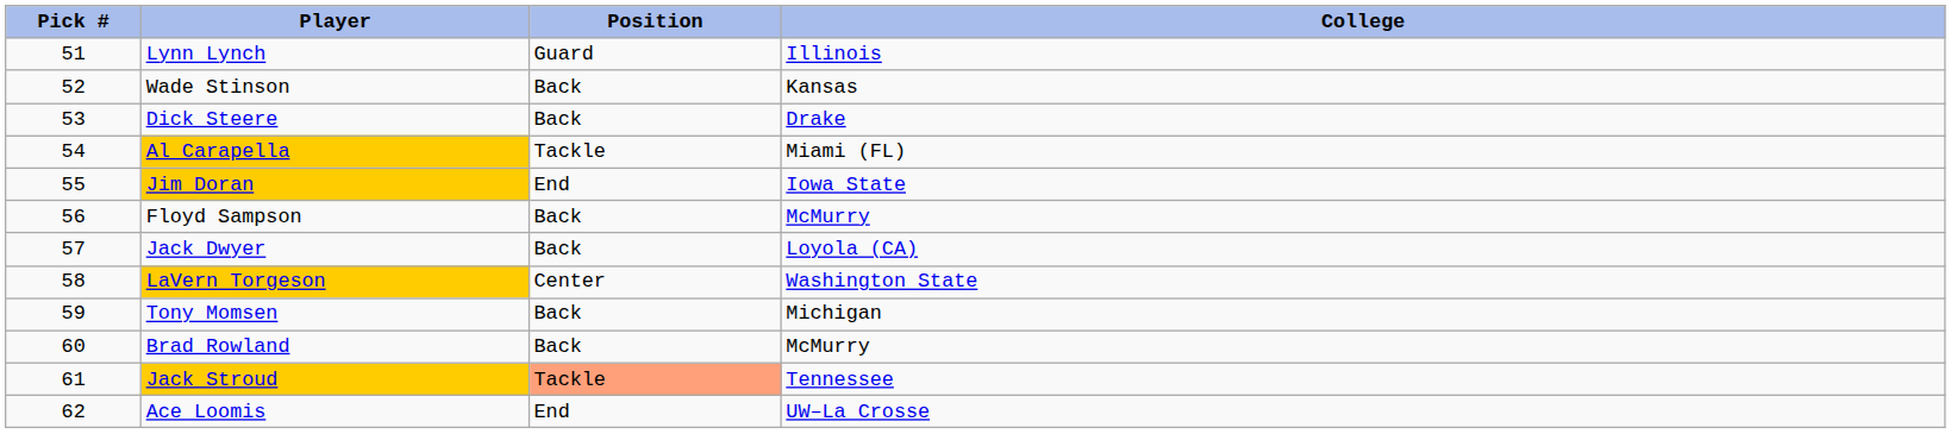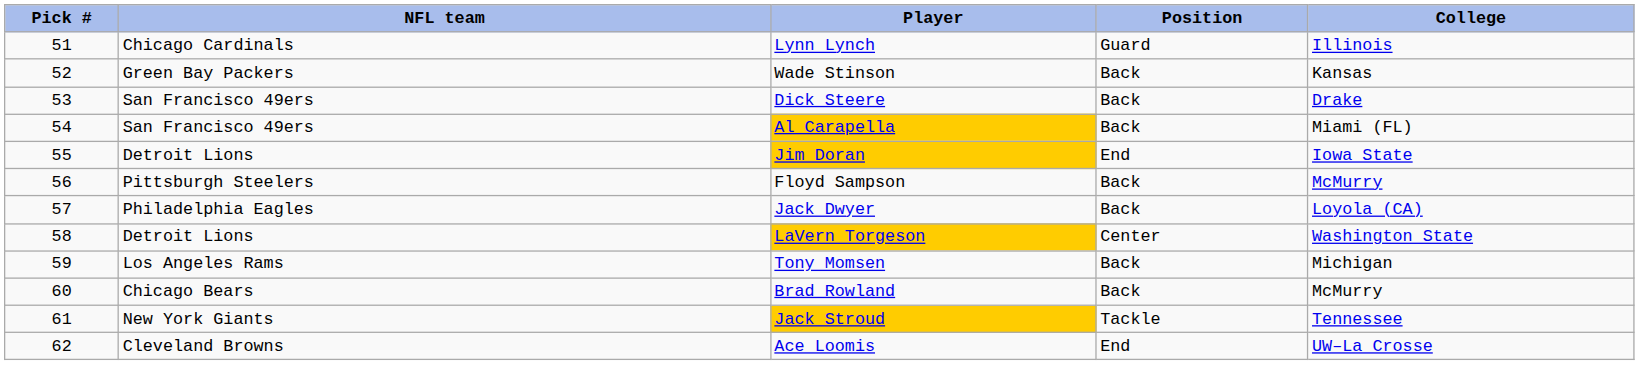+ column: NFL team | Chicago Cardinals | Green Bay Packers | San Francisco 49ers | San Francisco 49ers | Detroit Lions | Pittsburgh Steelers | Philadelphia Eagles | Detroit Lions | Los Angeles Rams | Chicago Bears | New York Giants | Cleveland Browns
Al Carapella | Position: Tackle -> Back
Jack Stroud | Position: lightsalmon background -> no background
